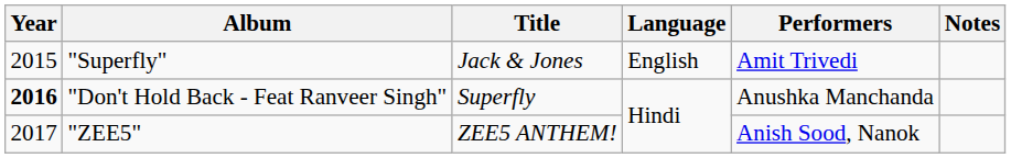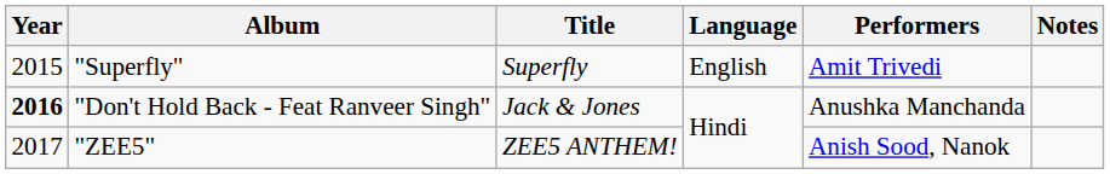"Superfly" | Title: Jack & Jones -> Superfly
"Don't Hold Back - Feat Ranveer Singh" | Title: Superfly -> Jack & Jones
